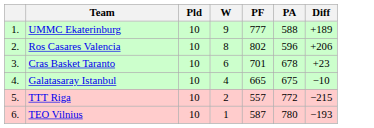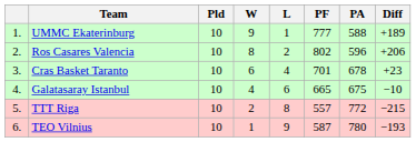+ column: L | 1 | 2 | 4 | 6 | 8 | 9
